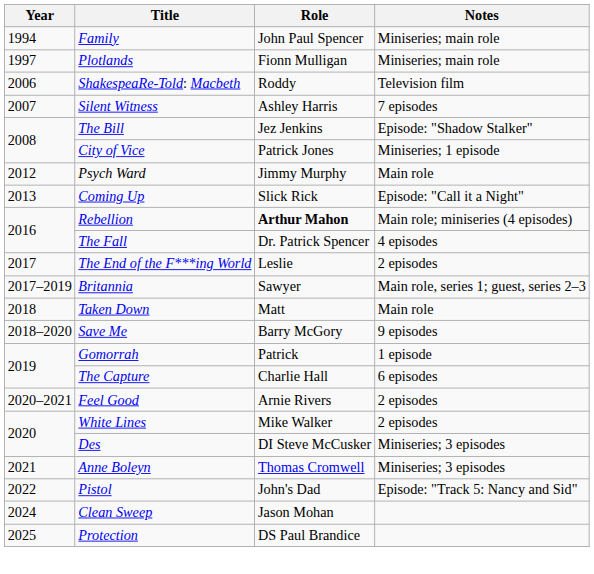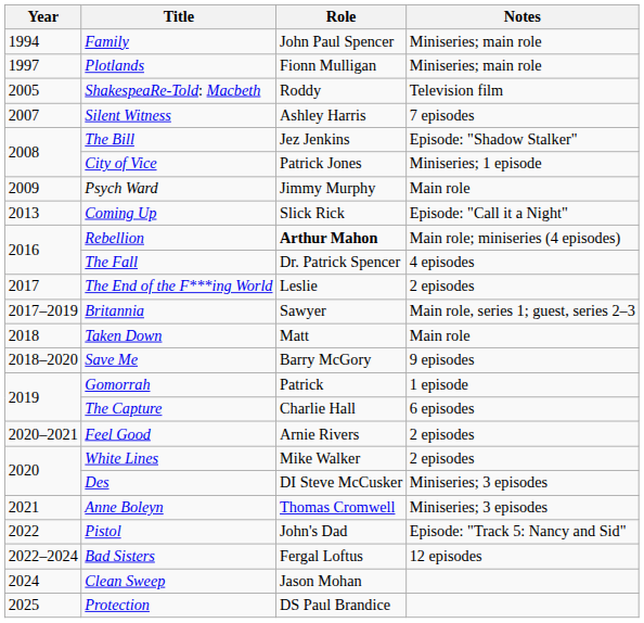ShakespeaRe-Told: Macbeth | Year: 2006 -> 2005
Psych Ward | Year: 2012 -> 2009
+ row: 2022–2024 | Bad Sisters | Fergal Loftus | 12 episodes
